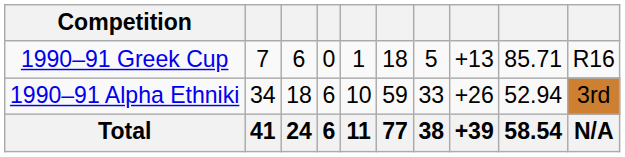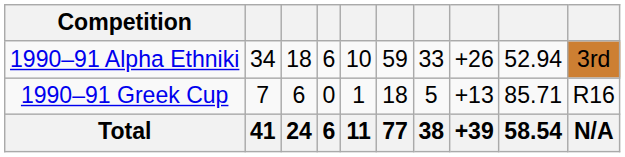rows swapped: 1990–91 Alpha Ethniki <-> 1990–91 Greek Cup
